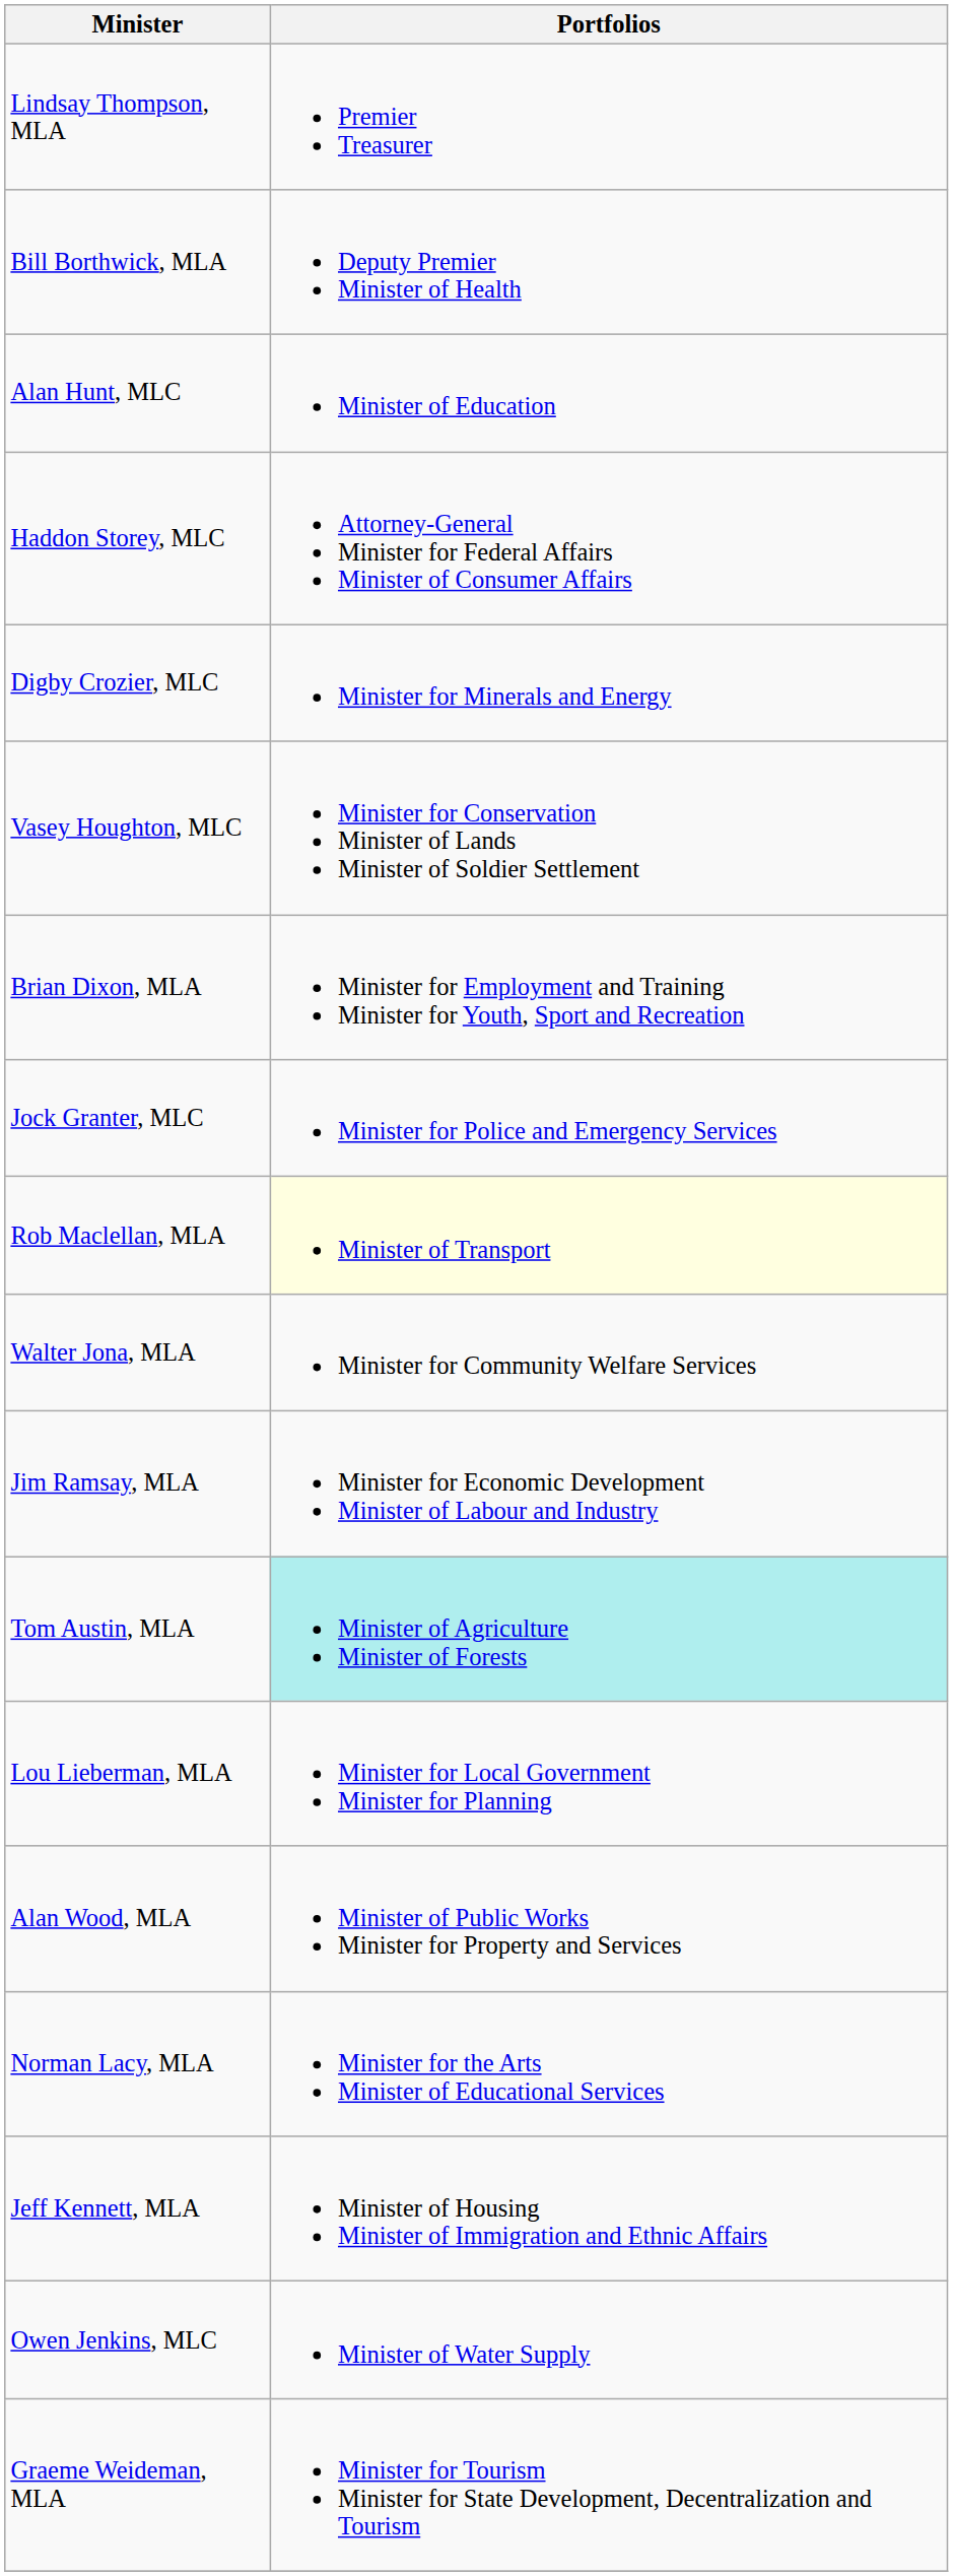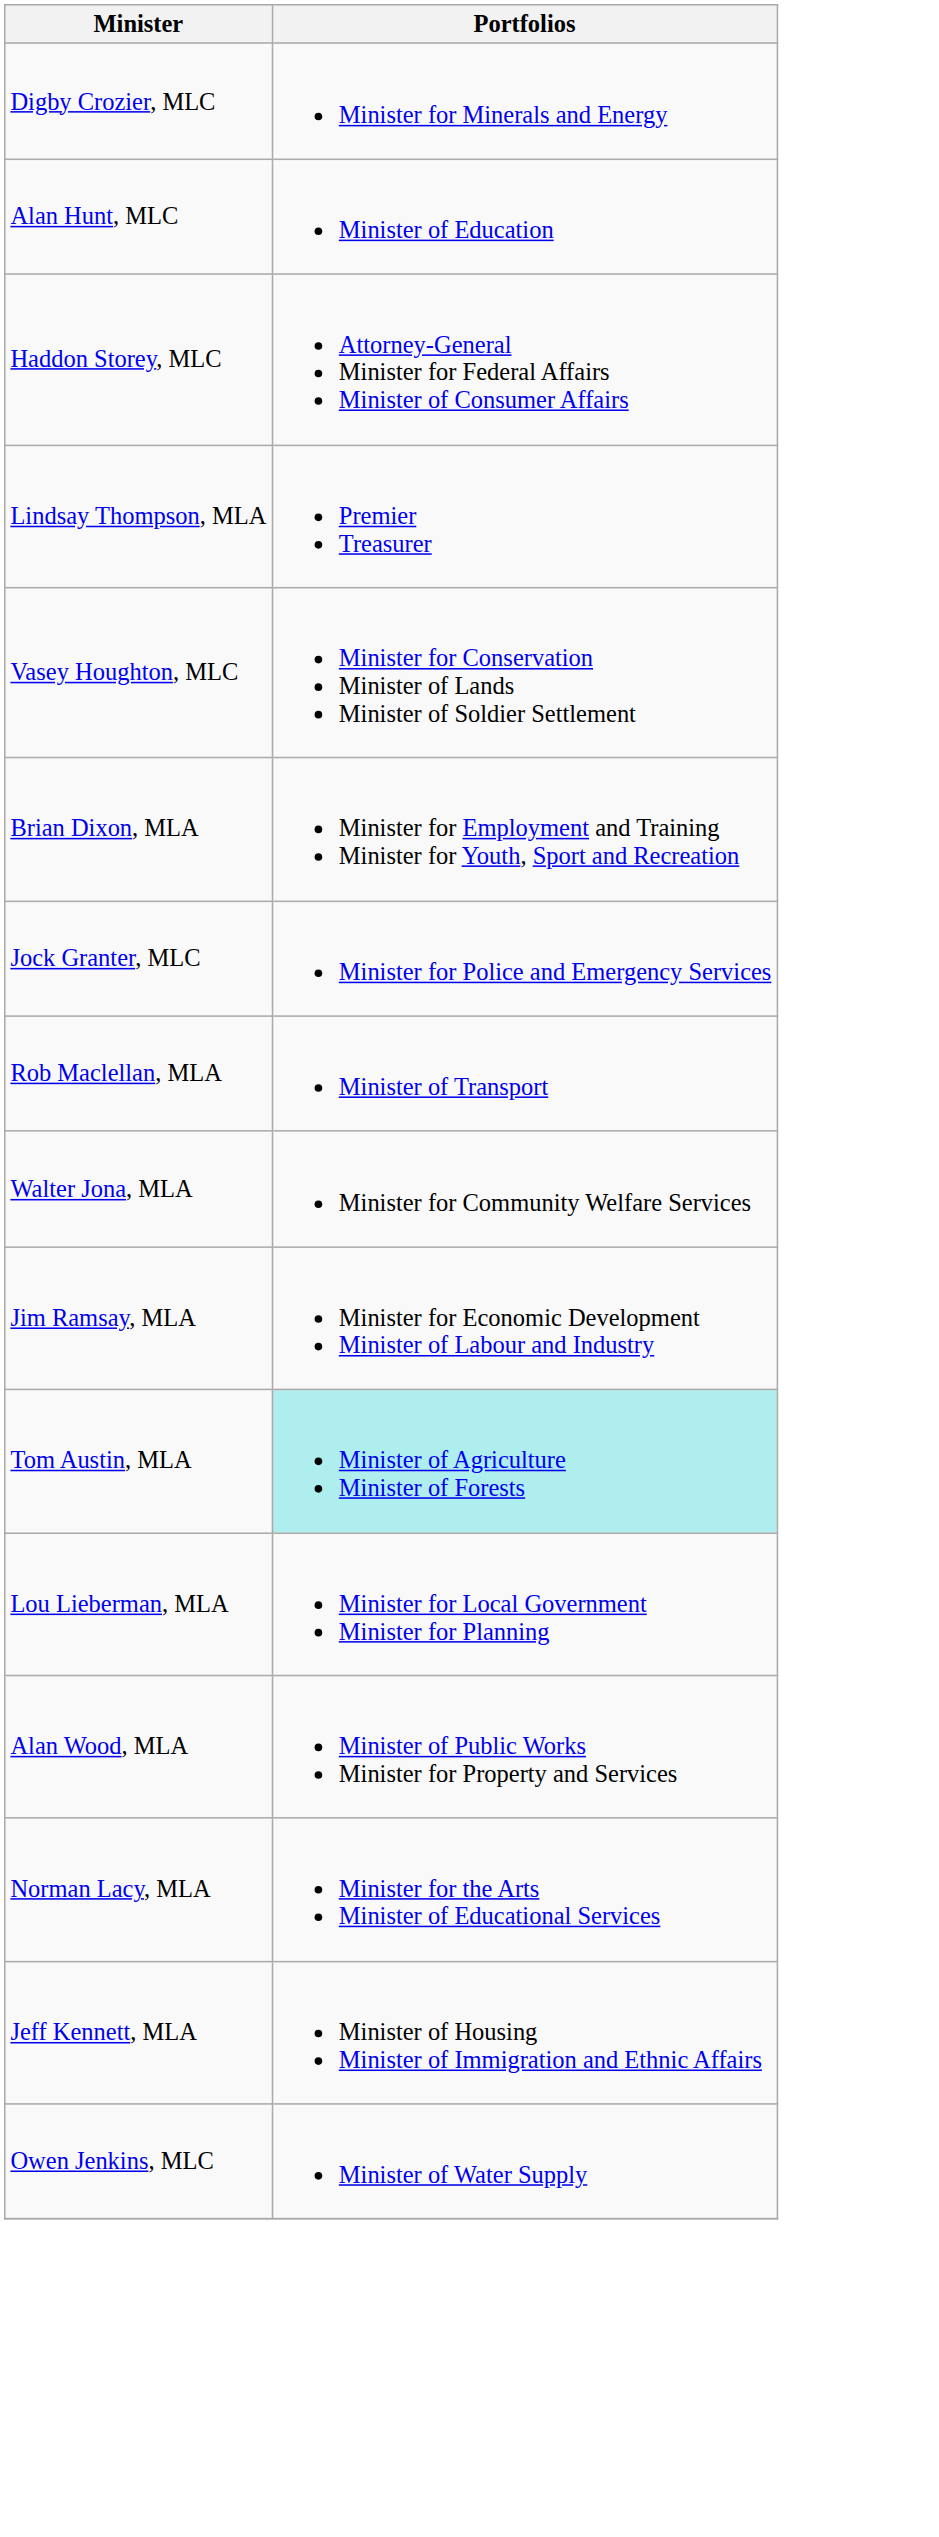rows swapped: Lindsay Thompson, MLA <-> Digby Crozier, MLC
- row: Bill Borthwick, MLA | Deputy Premier Minister of Health
Rob Maclellan, MLA | Portfolios: lightyellow background -> no background
- row: Graeme Weideman, MLA | Minister for Tourism Minister for State Development, Decentralization and Tourism
